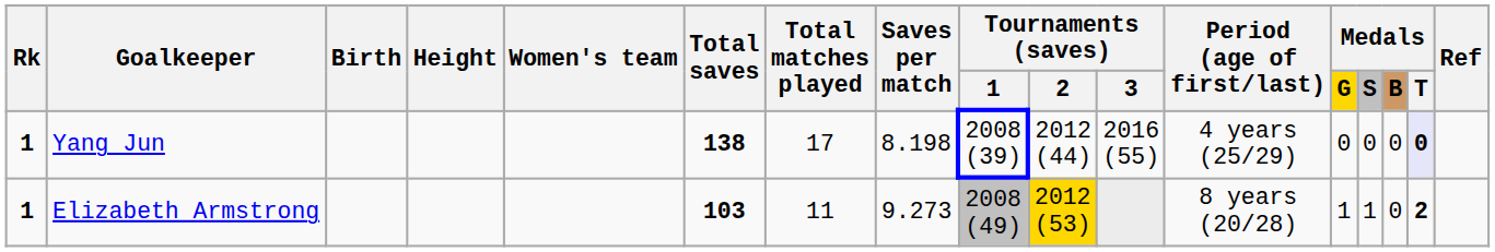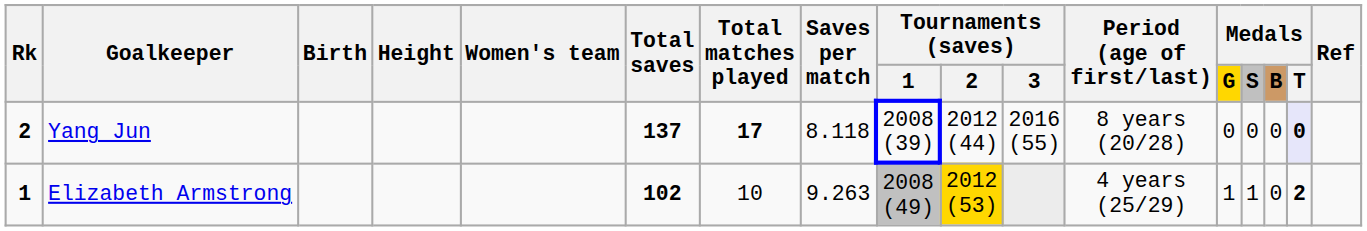Yang Jun | Rk: 1 -> 2
Yang Jun | Total saves: 138 -> 137
Yang Jun | Total matches played: normal -> bold
Yang Jun | Saves per match: 8.198 -> 8.118
Yang Jun | Period (age of first/last): 4 years (25/29) -> 8 years (20/28)
Elizabeth Armstrong | Total saves: 103 -> 102
Elizabeth Armstrong | Total matches played: 11 -> 10
Elizabeth Armstrong | Saves per match: 9.273 -> 9.263
Elizabeth Armstrong | Period (age of first/last): 8 years (20/28) -> 4 years (25/29)
